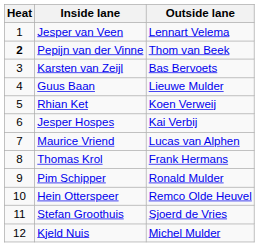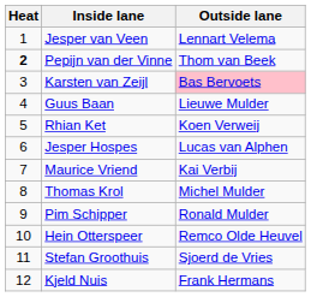Karsten van Zeijl | Outside lane: no background -> pink background
Jesper Hospes | Outside lane: Kai Verbij -> Lucas van Alphen
Maurice Vriend | Outside lane: Lucas van Alphen -> Kai Verbij
Thomas Krol | Outside lane: Frank Hermans -> Michel Mulder
Kjeld Nuis | Outside lane: Michel Mulder -> Frank Hermans
